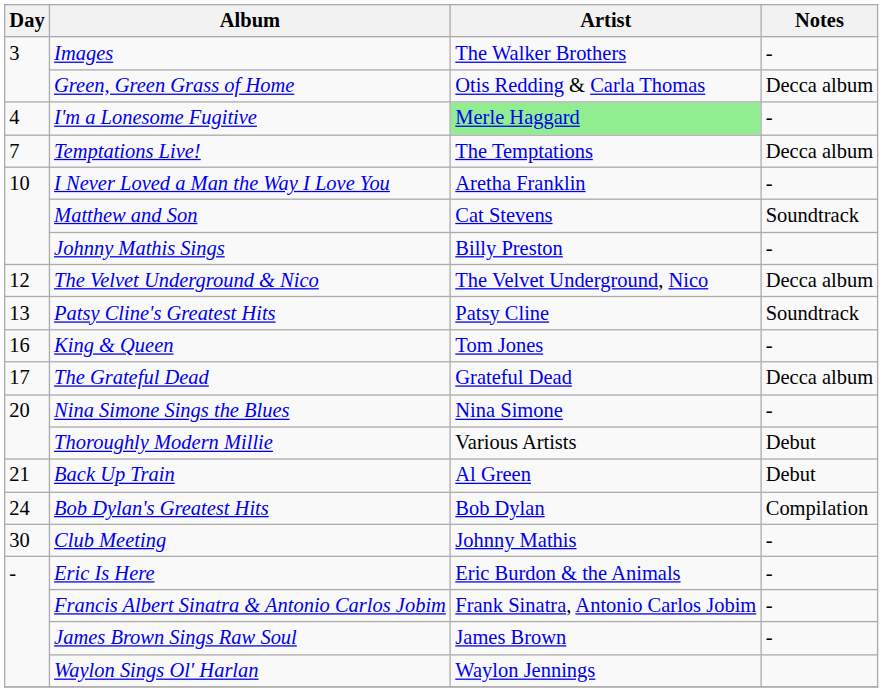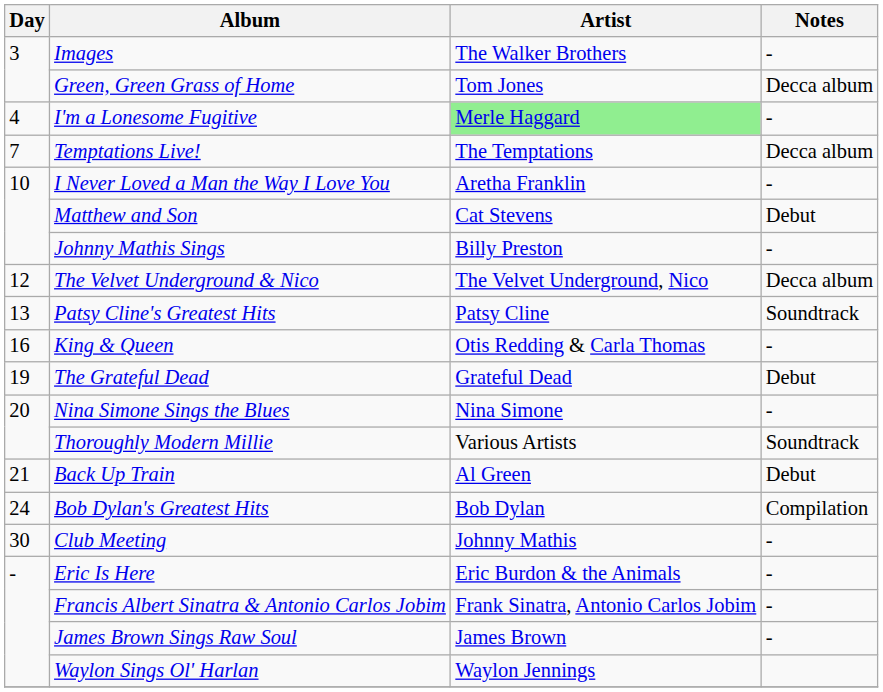Green, Green Grass of Home | Artist: Otis Redding & Carla Thomas -> Tom Jones
Matthew and Son | Notes: Soundtrack -> Debut
King & Queen | Artist: Tom Jones -> Otis Redding & Carla Thomas
The Grateful Dead | Day: 17 -> 19
The Grateful Dead | Notes: Decca album -> Debut
Thoroughly Modern Millie | Notes: Debut -> Soundtrack
